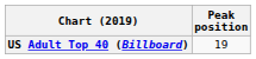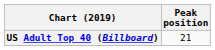US Adult Top 40 (Billboard) | Peak position: 19 -> 21
